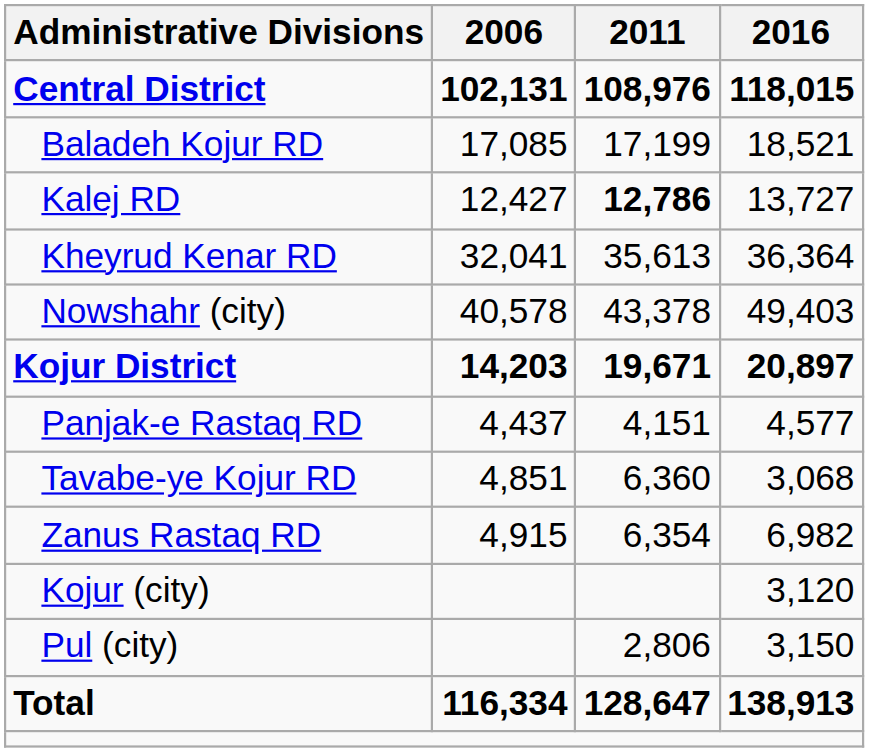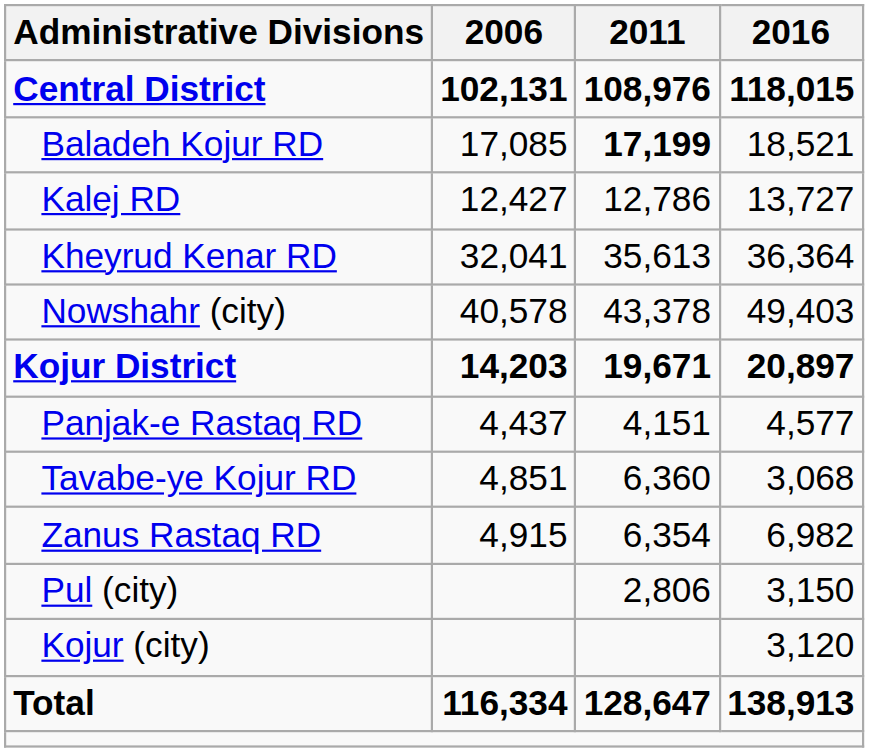Baladeh Kojur RD | 2011: normal -> bold
Kalej RD | 2011: bold -> normal
rows swapped: Kojur (city) <-> Pul (city)
